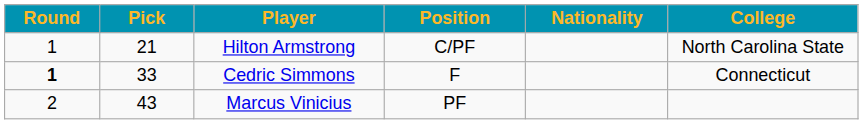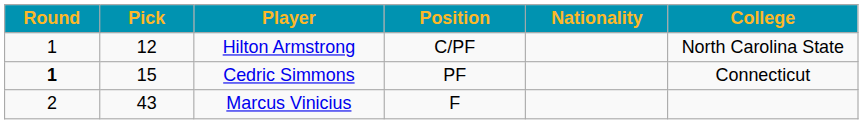Hilton Armstrong | Pick: 21 -> 12
Cedric Simmons | Pick: 33 -> 15
Cedric Simmons | Position: F -> PF
Marcus Vinicius | Position: PF -> F
